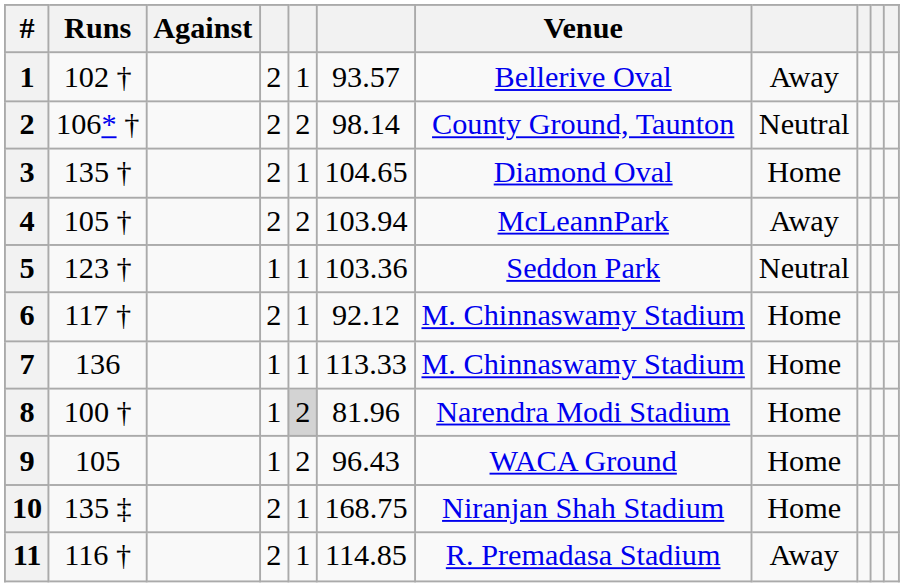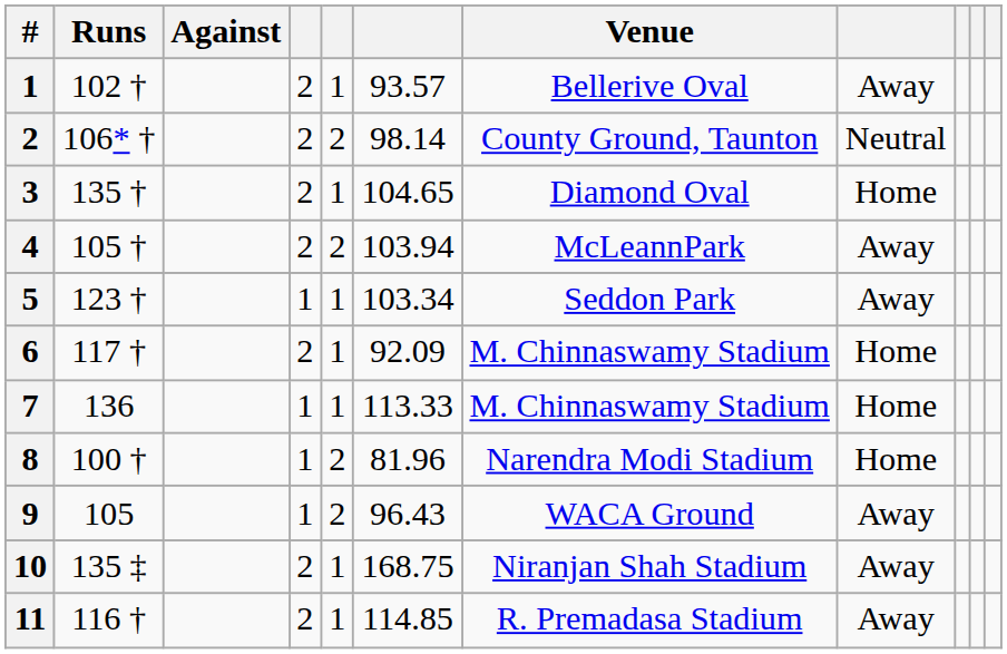5 | column 6: 103.36 -> 103.34
5 | column 8: Neutral -> Away
6 | column 6: 92.12 -> 92.09
8 | column 5: lightgrey background -> no background
9 | column 8: Home -> Away
10 | column 8: Home -> Away
